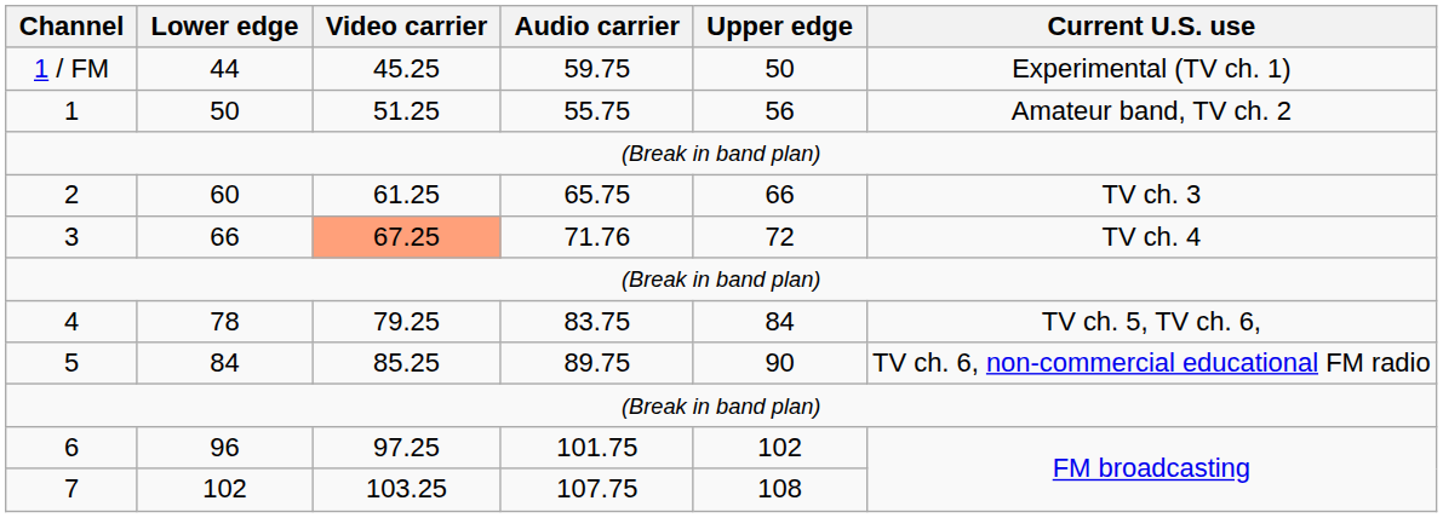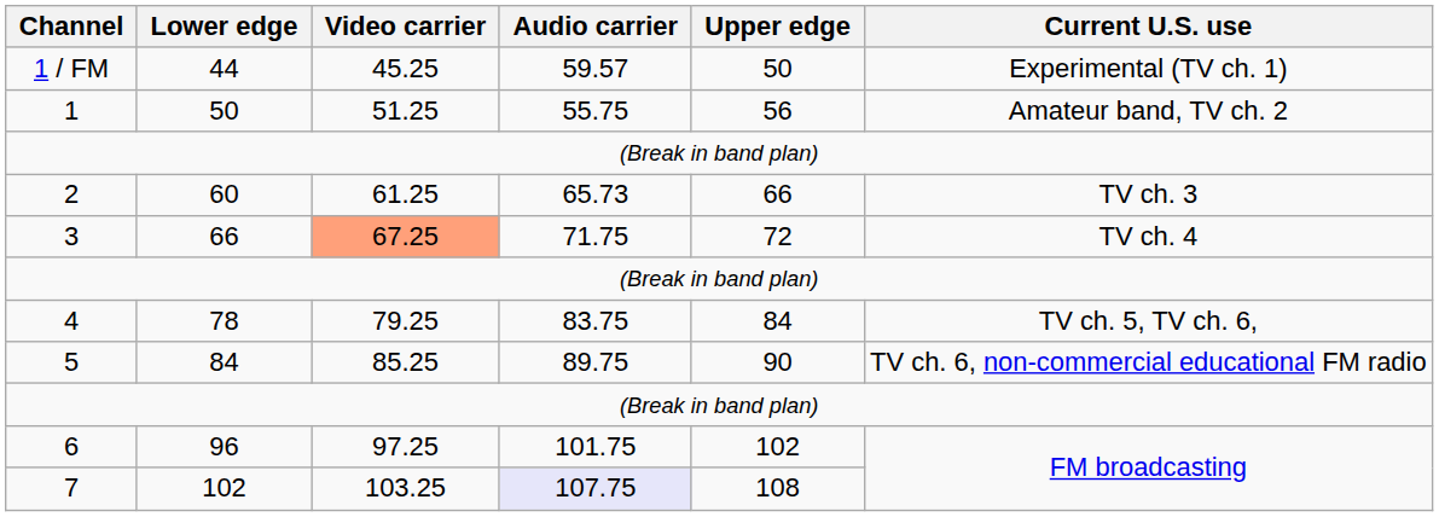1 / FM | Audio carrier: 59.75 -> 59.57
2 | Audio carrier: 65.75 -> 65.73
3 | Audio carrier: 71.76 -> 71.75
7 | Audio carrier: no background -> lavender background
